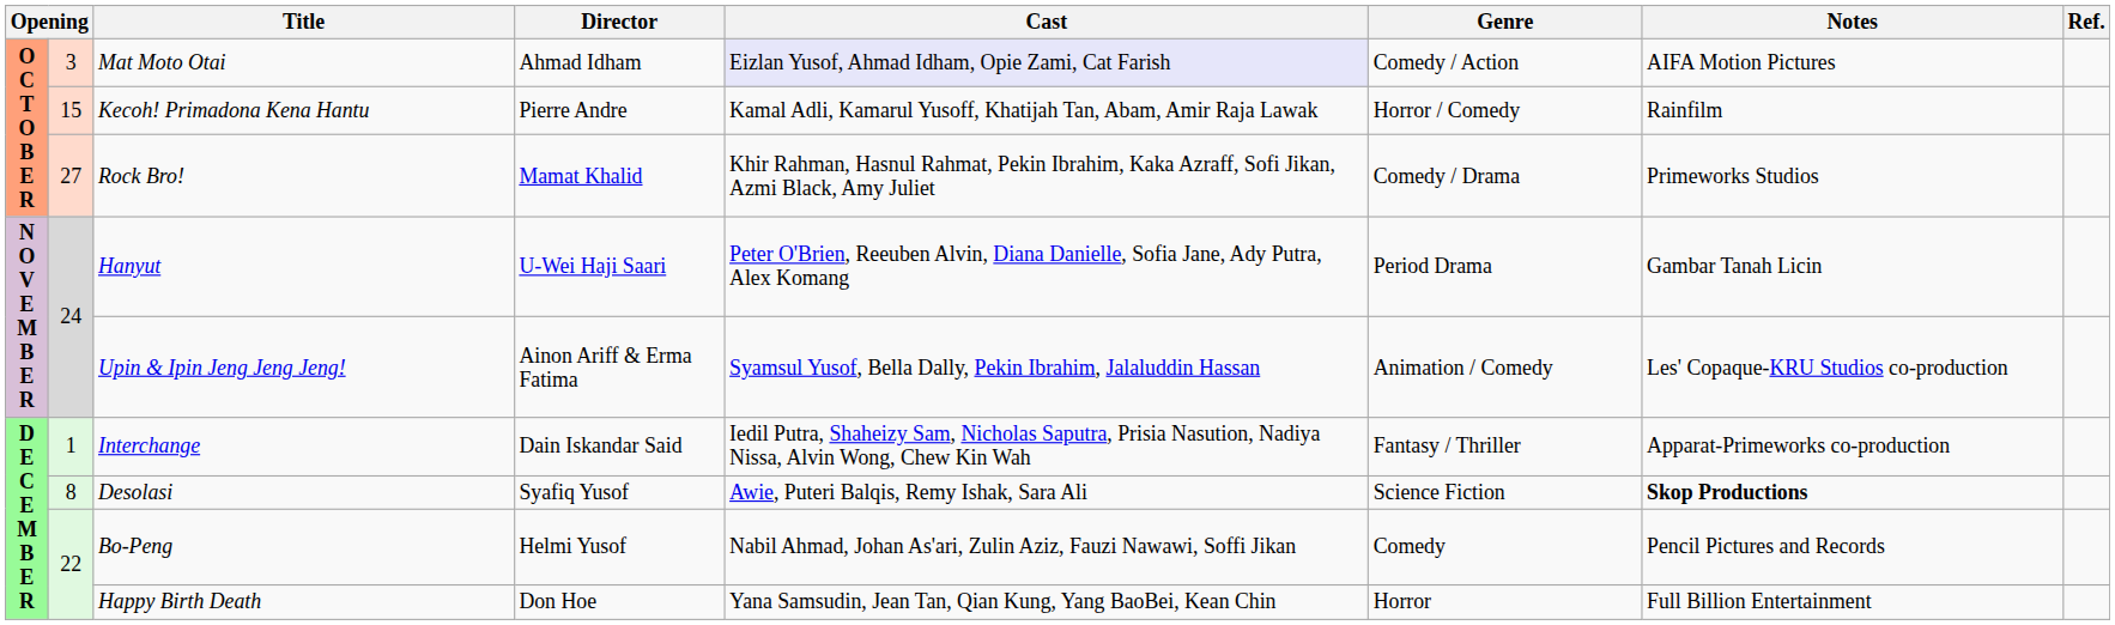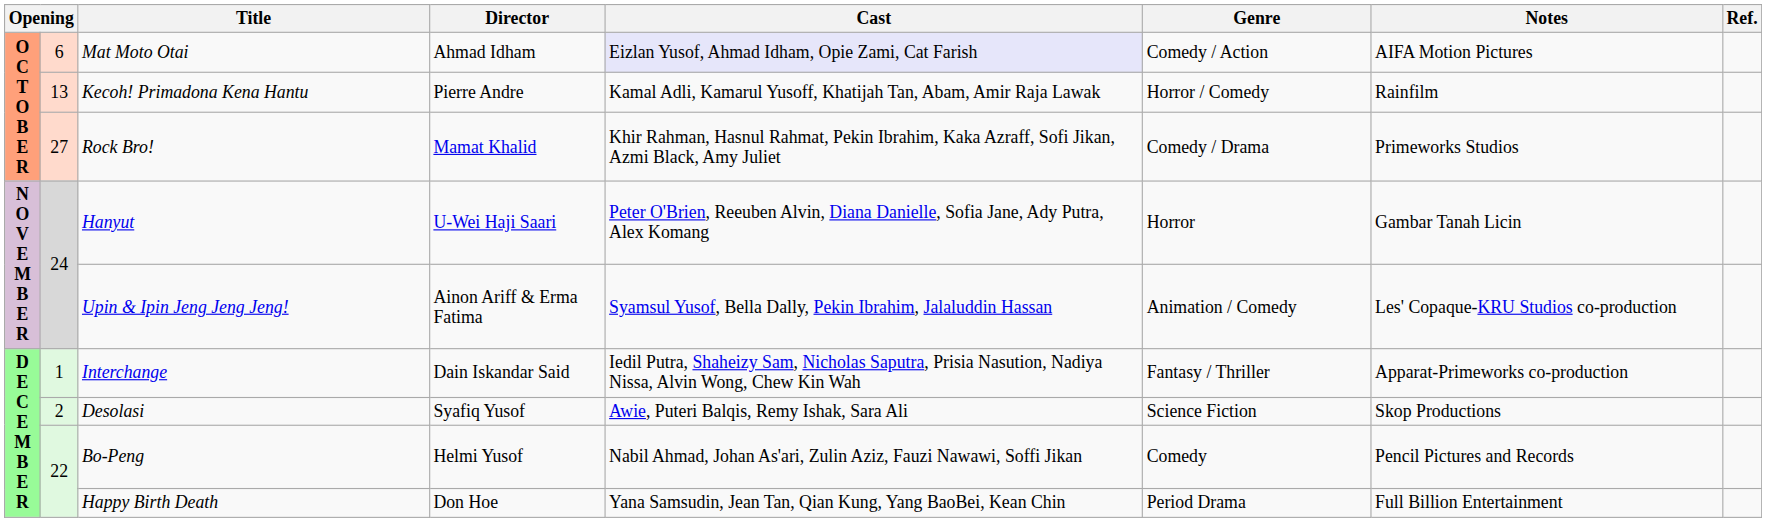Mat Moto Otai | column 2: 3 -> 6
Kecoh! Primadona Kena Hantu | column 2: 15 -> 13
Hanyut | Genre: Period Drama -> Horror
Desolasi | column 2: 8 -> 2
Desolasi | Notes: bold -> normal
Happy Birth Death | Genre: Horror -> Period Drama
